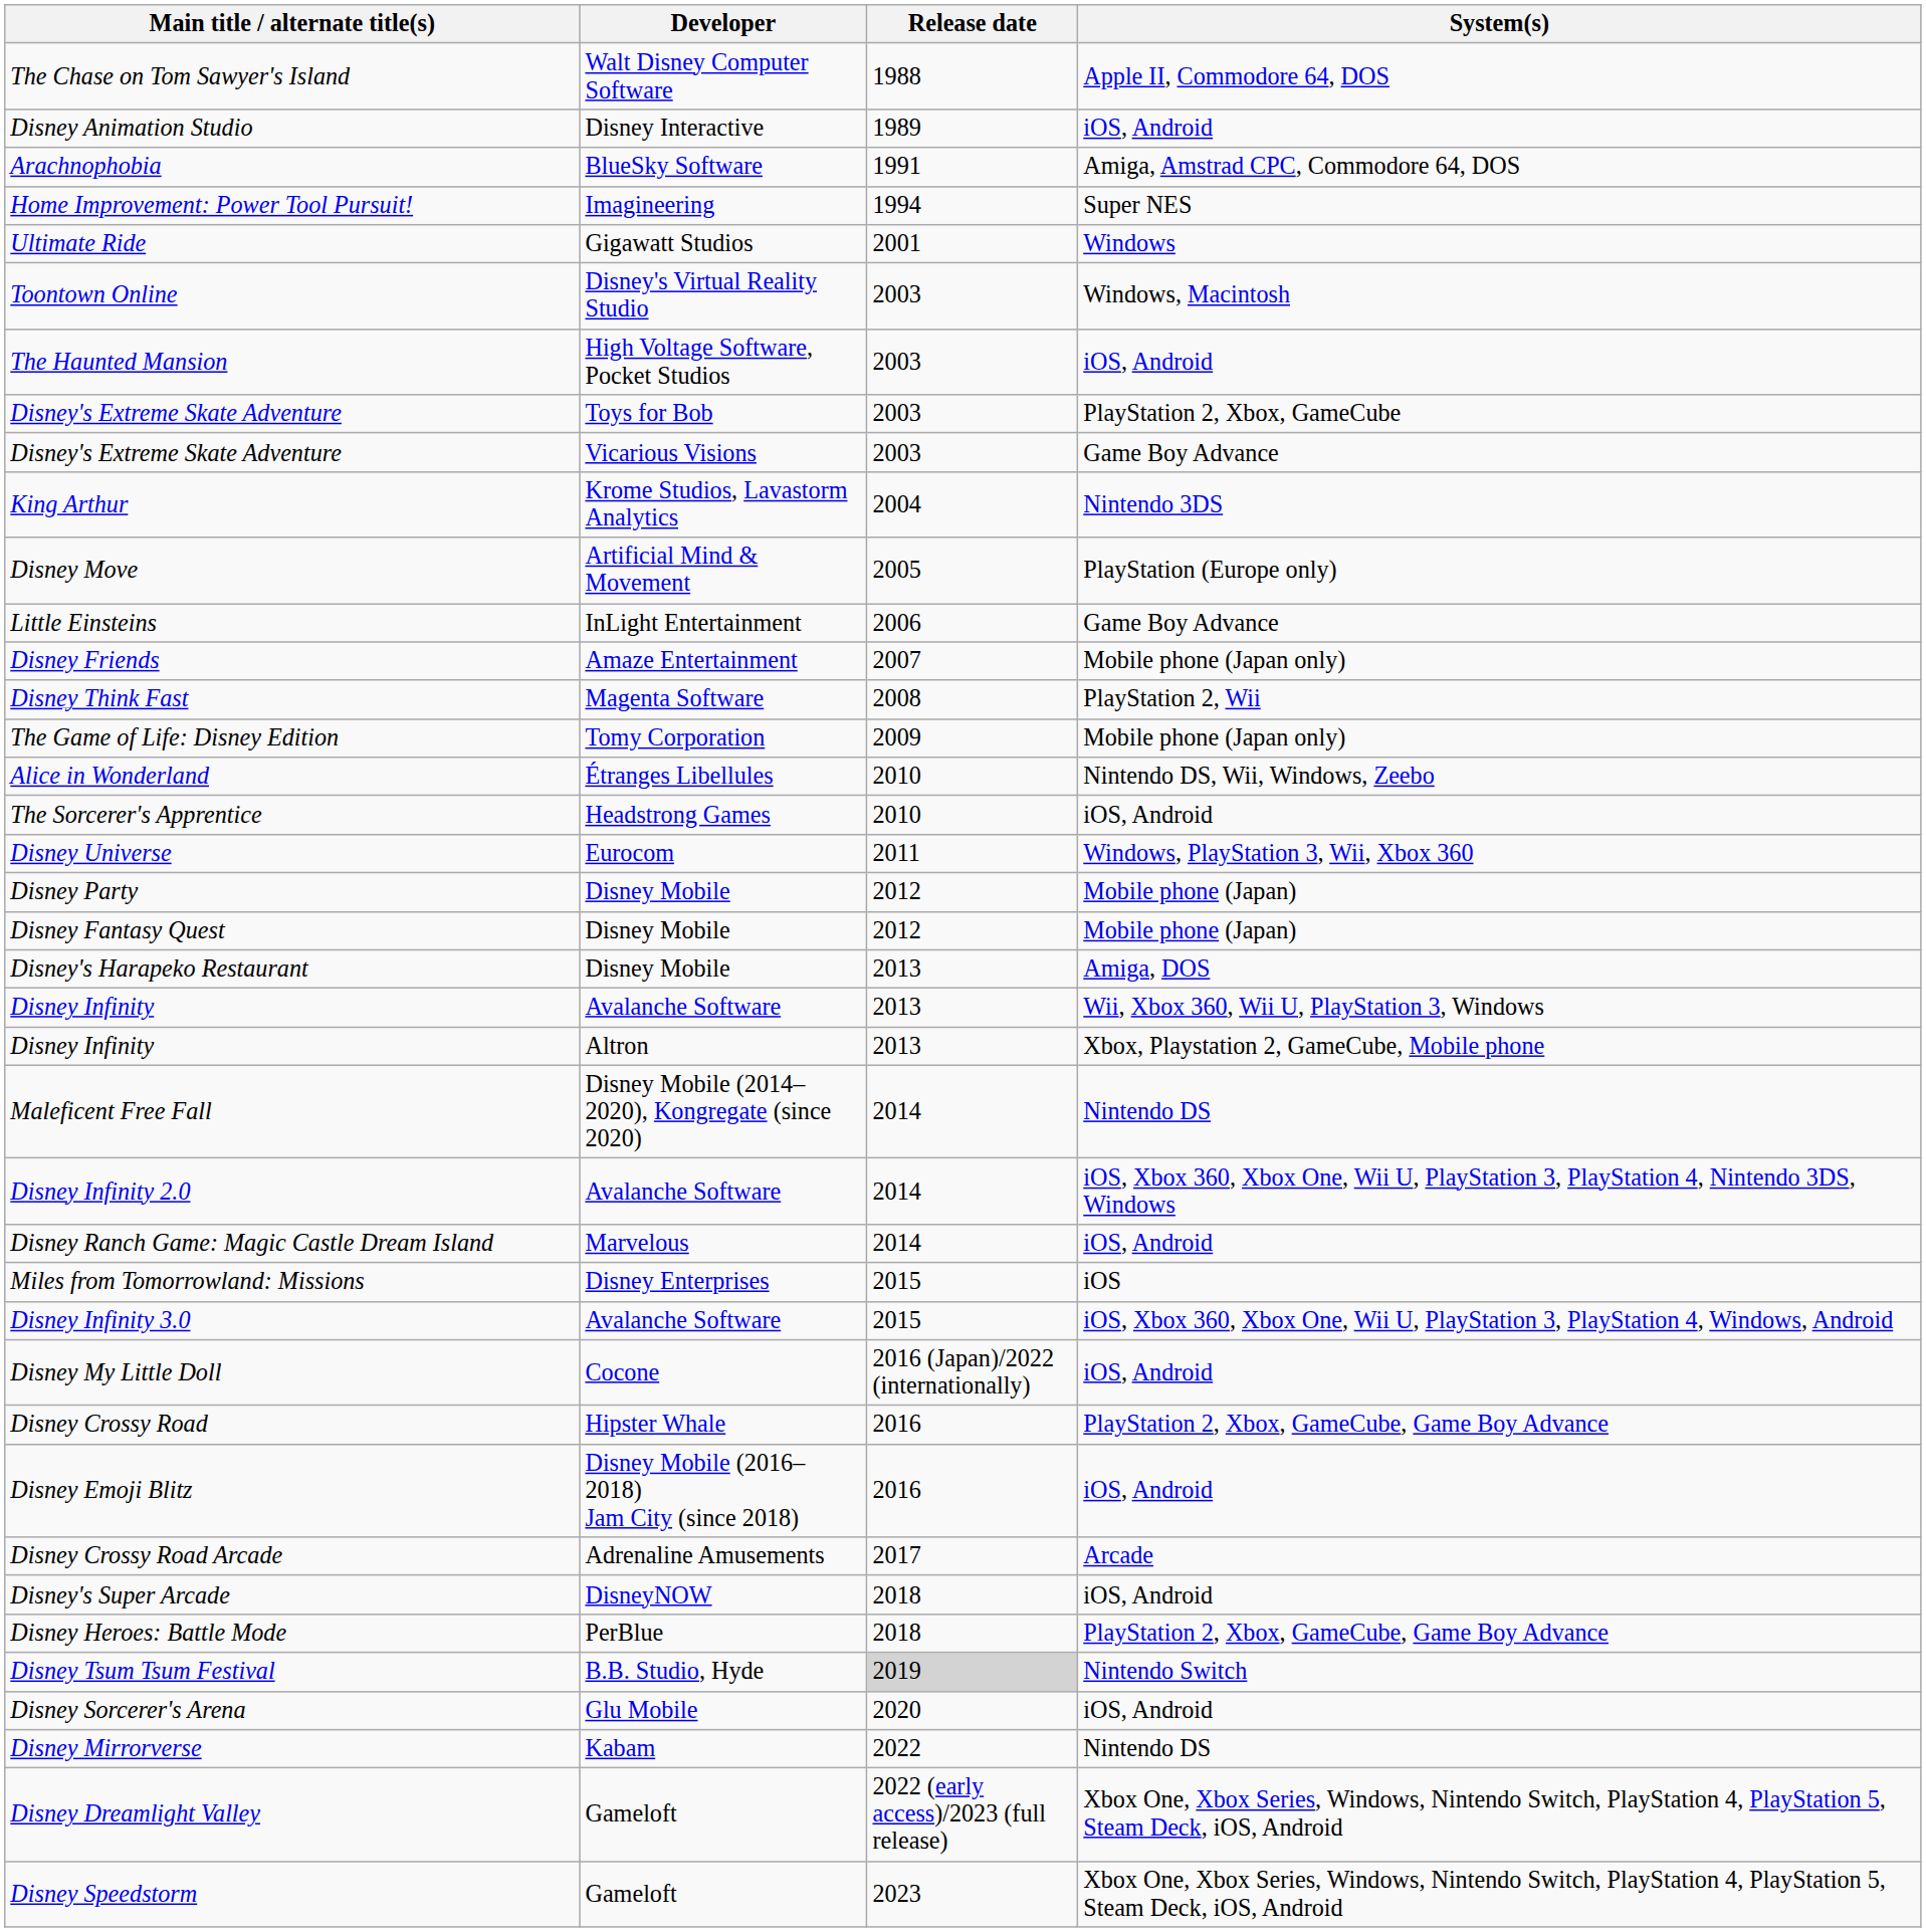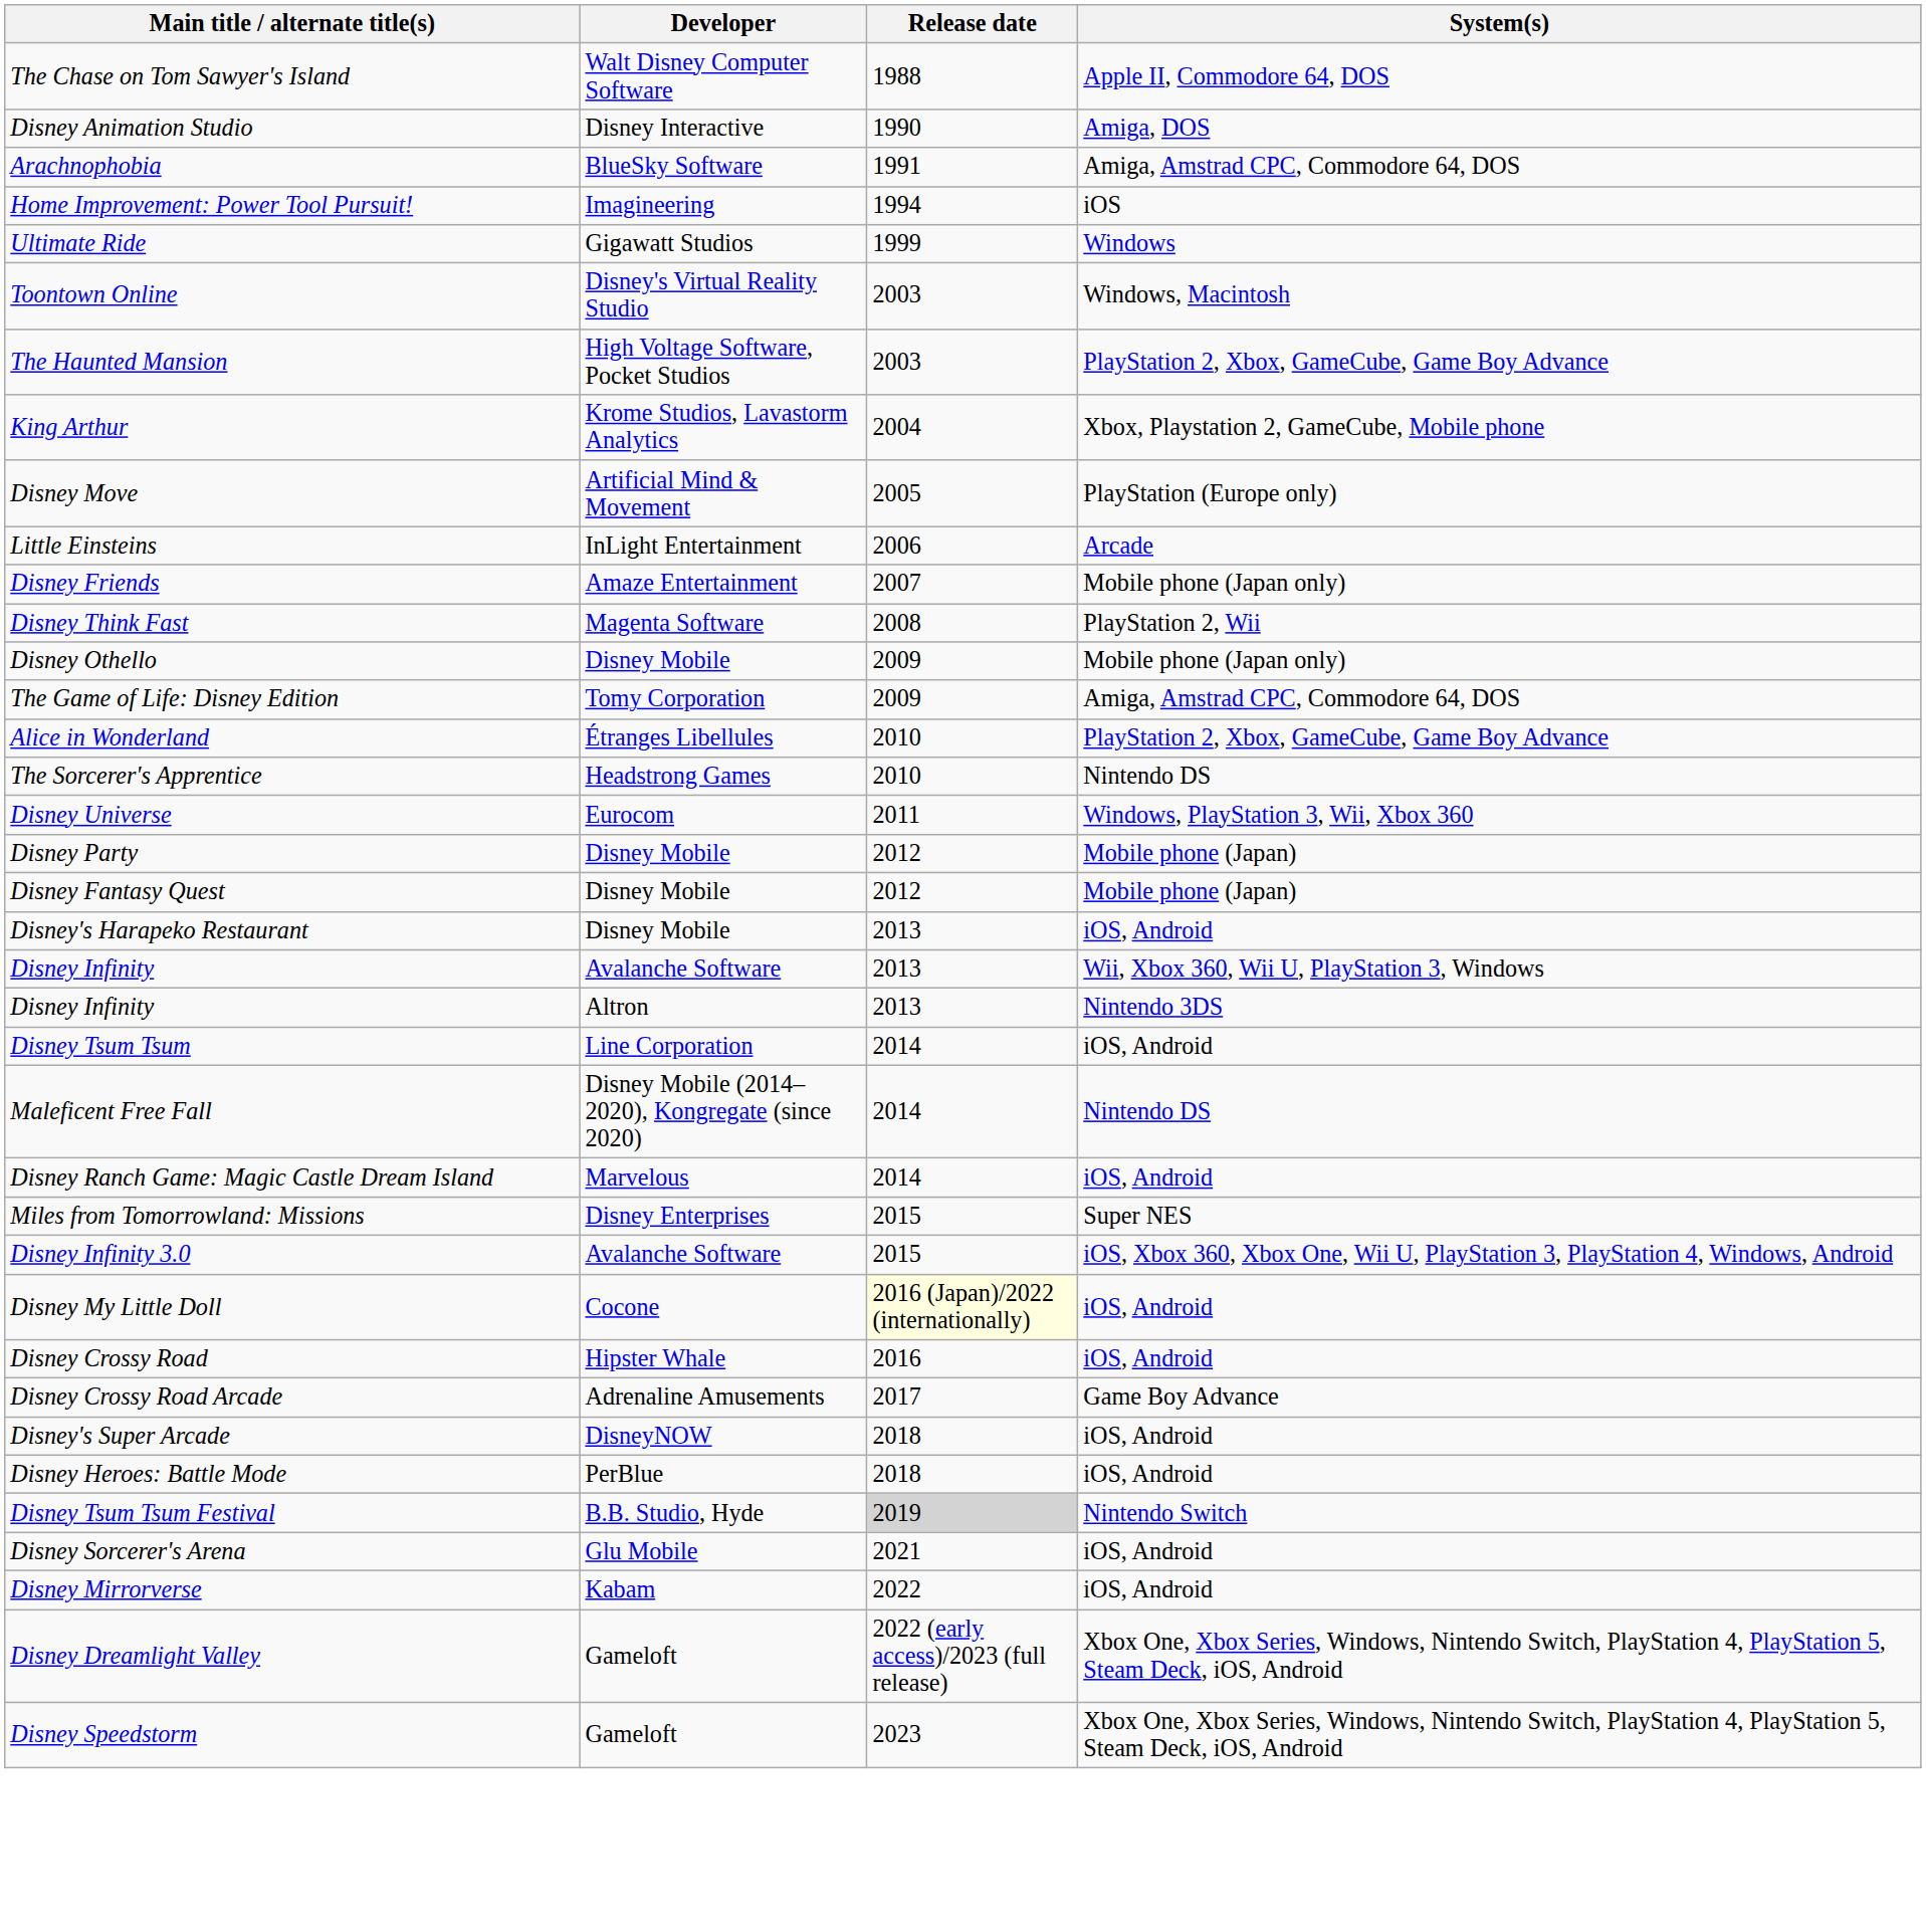Disney Animation Studio | Release date: 1989 -> 1990
Disney Animation Studio | System(s): iOS, Android -> Amiga, DOS
Home Improvement: Power Tool Pursuit! | System(s): Super NES -> iOS
Ultimate Ride | Release date: 2001 -> 1999
The Haunted Mansion | System(s): iOS, Android -> PlayStation 2, Xbox, GameCube, Game Boy Advance
- row: Disney's Extreme Skate Adventure | Toys for Bob | 2003 | PlayStation 2, Xbox, GameCube
- row: Disney's Extreme Skate Adventure | Vicarious Visions | 2003 | Game Boy Advance
King Arthur | System(s): Nintendo 3DS -> Xbox, Playstation 2, GameCube, Mobile phone
Little Einsteins | System(s): Game Boy Advance -> Arcade
+ row: Disney Othello | Disney Mobile | 2009 | Mobile phone (Japan only)
The Game of Life: Disney Edition | System(s): Mobile phone (Japan only) -> Amiga, Amstrad CPC, Commodore 64, DOS
Alice in Wonderland | System(s): Nintendo DS, Wii, Windows, Zeebo -> PlayStation 2, Xbox, GameCube, Game Boy Advance
The Sorcerer's Apprentice | System(s): iOS, Android -> Nintendo DS
Disney's Harapeko Restaurant | System(s): Amiga, DOS -> iOS, Android
Disney Infinity / Altron | System(s): Xbox, Playstation 2, GameCube, Mobile phone -> Nintendo 3DS
+ row: Disney Tsum Tsum | Line Corporation | 2014 | iOS, Android
- row: Disney Infinity 2.0 | Avalanche Software | 2014 | iOS, Xbox 360, Xbox One, Wii U, PlayStation 3, PlayStation 4, Nintendo 3DS, Windows
Miles from Tomorrowland: Missions | System(s): iOS -> Super NES
Disney My Little Doll | Release date: no background -> lightyellow background
Disney Crossy Road | System(s): PlayStation 2, Xbox, GameCube, Game Boy Advance -> iOS, Android
- row: Disney Emoji Blitz | Disney Mobile (2016–2018) Jam City (since 2018) | 2016 | iOS, Android
Disney Crossy Road Arcade | System(s): Arcade -> Game Boy Advance
Disney Heroes: Battle Mode | System(s): PlayStation 2, Xbox, GameCube, Game Boy Advance -> iOS, Android
Disney Sorcerer's Arena | Release date: 2020 -> 2021
Disney Mirrorverse | System(s): Nintendo DS -> iOS, Android
